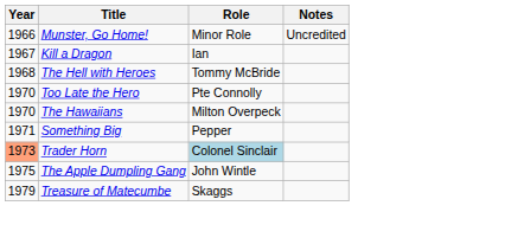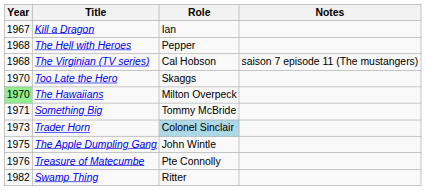- row: 1966 | Munster, Go Home! | Minor Role | Uncredited
The Hell with Heroes | Role: Tommy McBride -> Pepper
+ row: 1968 | The Virginian (TV series) | Cal Hobson | saison 7 episode 11 (The mustangers)
Too Late the Hero | Role: Pte Connolly -> Skaggs
The Hawaiians | Year: no background -> lightgreen background
Something Big | Role: Pepper -> Tommy McBride
Trader Horn | Year: lightsalmon background -> no background
Treasure of Matecumbe | Year: 1979 -> 1976
Treasure of Matecumbe | Role: Skaggs -> Pte Connolly
+ row: 1982 | Swamp Thing | Ritter
